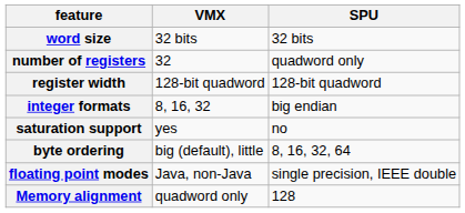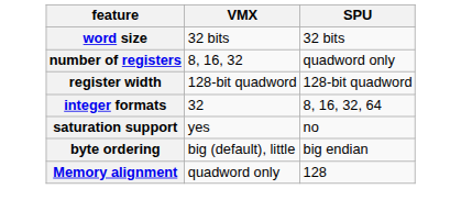number of registers | VMX: 32 -> 8, 16, 32
integer formats | VMX: 8, 16, 32 -> 32
integer formats | SPU: big endian -> 8, 16, 32, 64
byte ordering | SPU: 8, 16, 32, 64 -> big endian
- row: floating point modes | Java, non-Java | single precision, IEEE double
